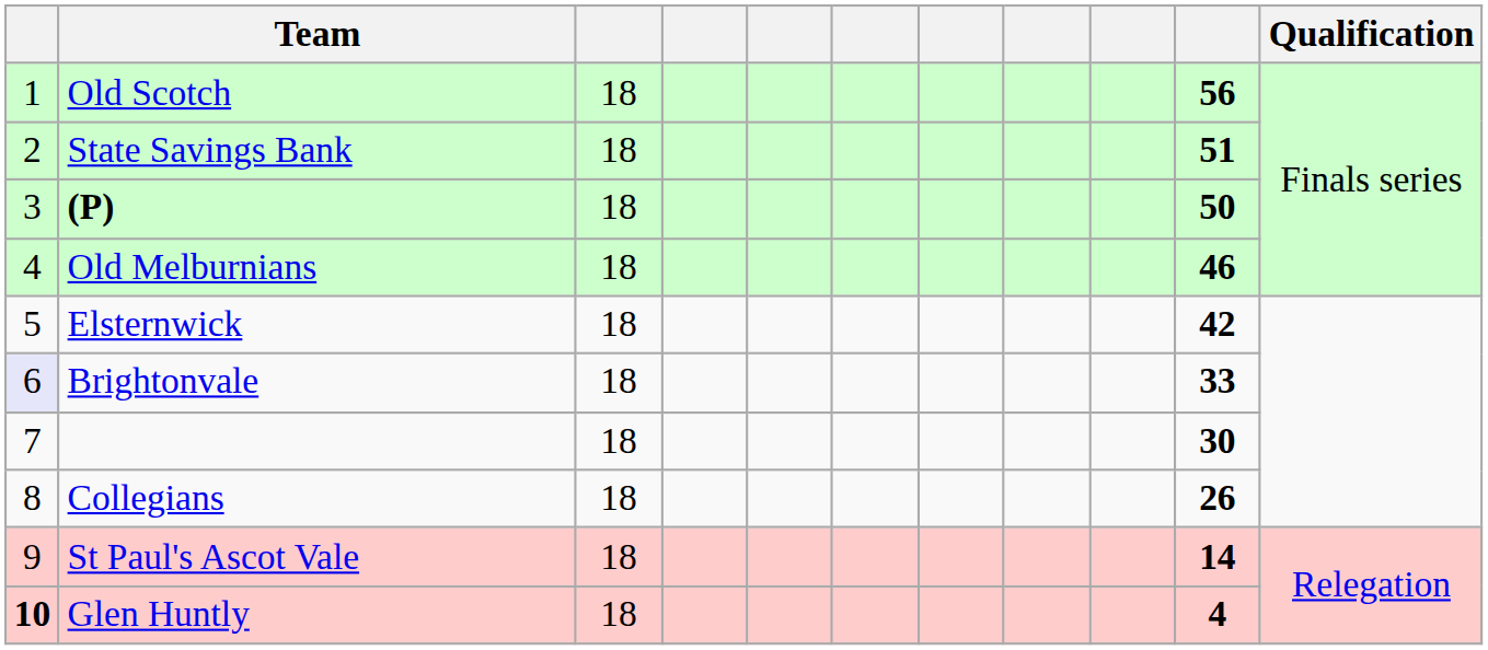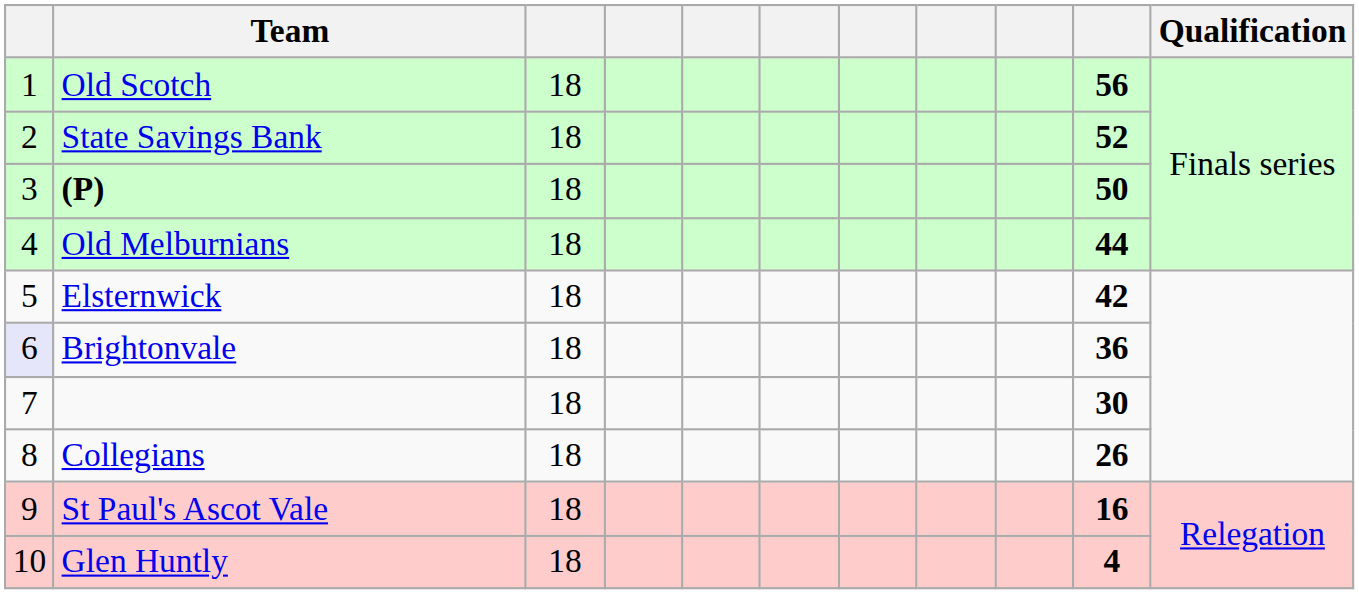State Savings Bank | column 10: 51 -> 52
Old Melburnians | column 10: 46 -> 44
Brightonvale | column 10: 33 -> 36
St Paul's Ascot Vale | column 10: 14 -> 16
Glen Huntly | column 1: bold -> normal
